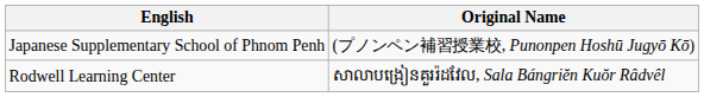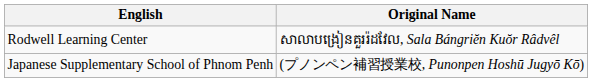rows swapped: Japanese Supplementary School of Phnom Penh <-> Rodwell Learning Center
